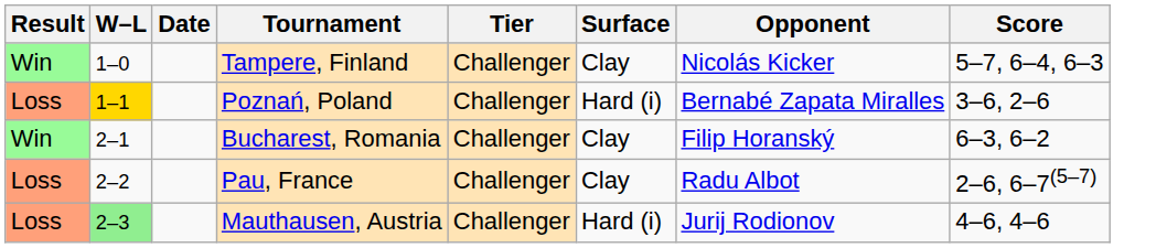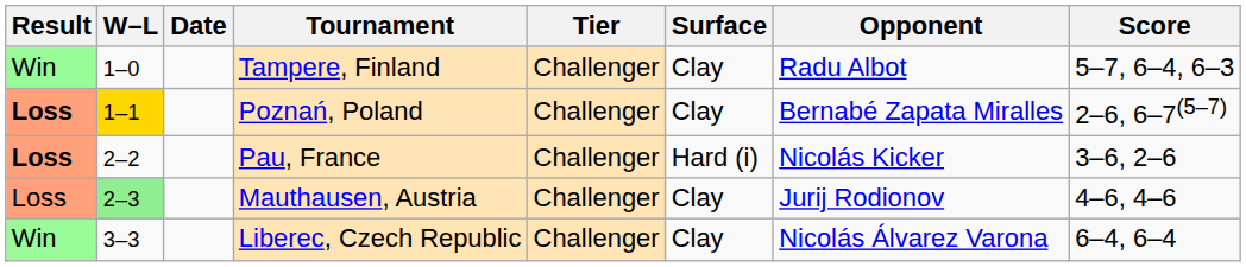Tampere, Finland | Opponent: Nicolás Kicker -> Radu Albot
Poznań, Poland | Result: normal -> bold
Poznań, Poland | Surface: Hard (i) -> Clay
Poznań, Poland | Score: 3–6, 2–6 -> 2–6, 6–7(5–7)
- row: Win | 2–1 | Bucharest, Romania | Challenger | Clay | Filip Horanský | 6–3, 6–2
Pau, France | Result: normal -> bold
Pau, France | Surface: Clay -> Hard (i)
Pau, France | Opponent: Radu Albot -> Nicolás Kicker
Pau, France | Score: 2–6, 6–7(5–7) -> 3–6, 2–6
Mauthausen, Austria | Surface: Hard (i) -> Clay
+ row: Win | 3–3 | Liberec, Czech Republic | Challenger | Clay | Nicolás Álvarez Varona | 6–4, 6–4
